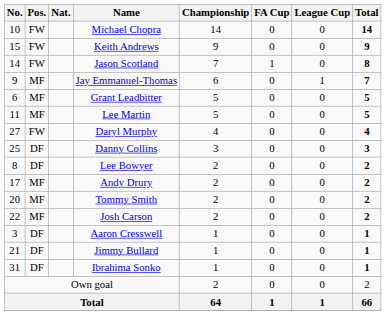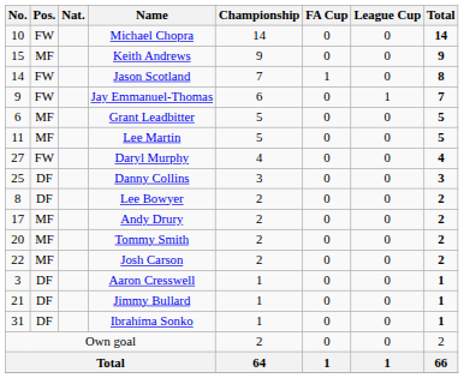Keith Andrews | Pos.: FW -> MF
Jay Emmanuel-Thomas | Pos.: MF -> FW
